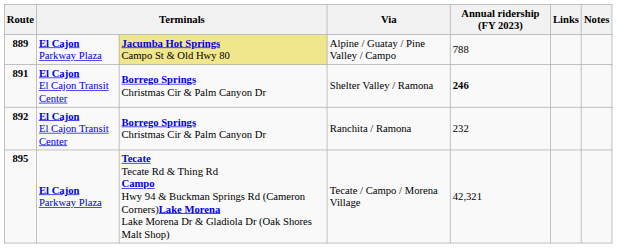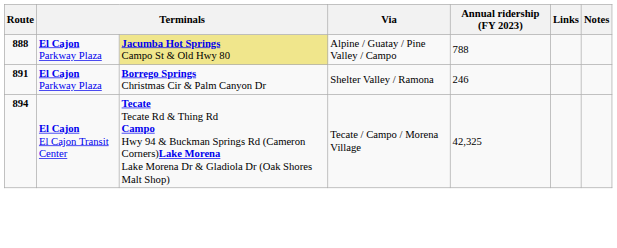Alpine / Guatay / Pine Valley / Campo | Route: 889 -> 888
Shelter Valley / Ramona | column 2: El Cajon El Cajon Transit Center -> El Cajon Parkway Plaza
Shelter Valley / Ramona | Annual ridership (FY 2023): bold -> normal
- row: 892 | El Cajon El Cajon Transit Center | Borrego Springs Christmas Cir & Palm Canyon Dr | Ranchita / Ramona | 232
Tecate / Campo / Morena Village | Route: 895 -> 894
Tecate / Campo / Morena Village | column 2: El Cajon Parkway Plaza -> El Cajon El Cajon Transit Center
Tecate / Campo / Morena Village | Annual ridership (FY 2023): 42,321 -> 42,325
